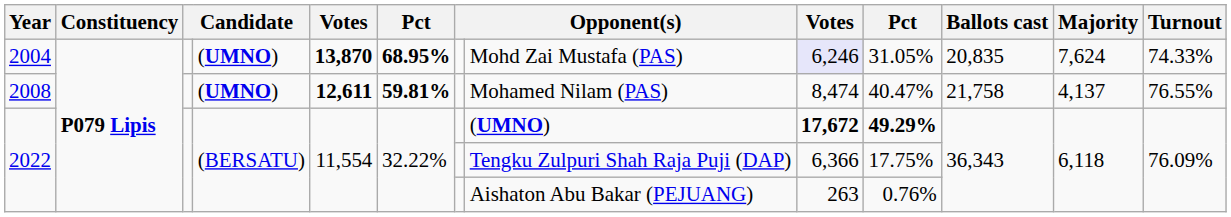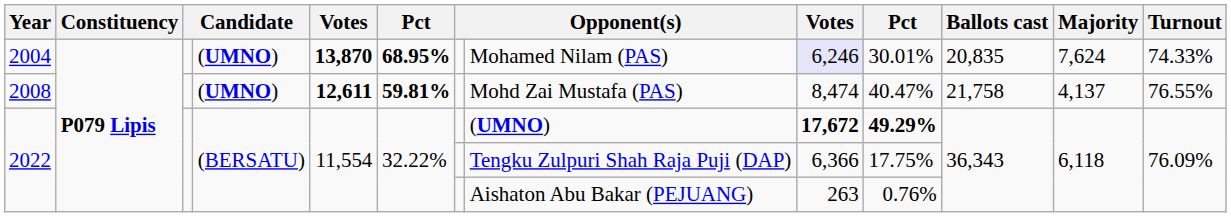2004 | column 8: Mohd Zai Mustafa (PAS) -> Mohamed Nilam (PAS)
2004 | column 10: 31.05% -> 30.01%
2008 | column 8: Mohamed Nilam (PAS) -> Mohd Zai Mustafa (PAS)
